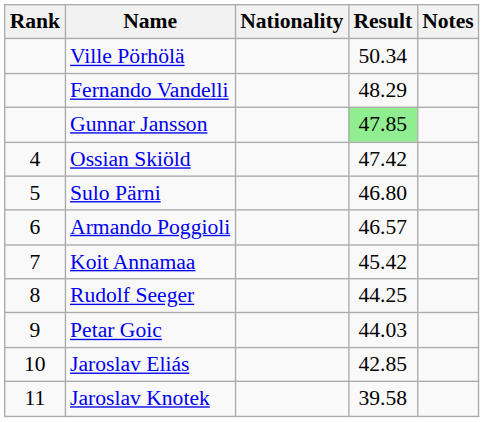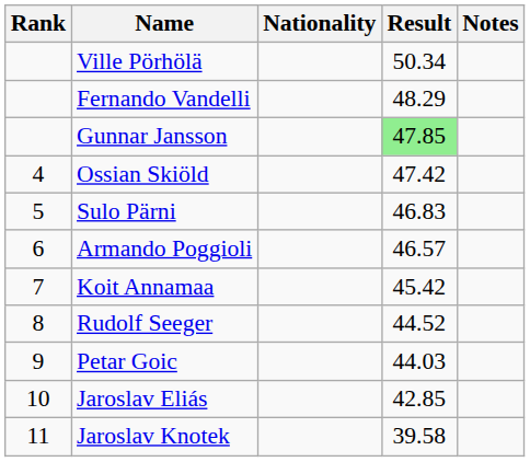Sulo Pärni | Result: 46.80 -> 46.83
Rudolf Seeger | Result: 44.25 -> 44.52
